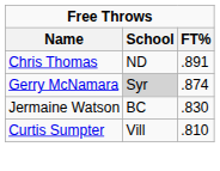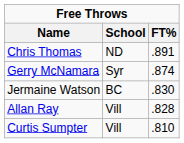Gerry McNamara | School: lightgrey background -> no background
+ row: Allan Ray | Vill | .828
